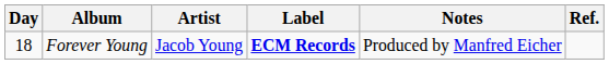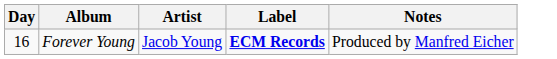- column: Ref.
Forever Young | Day: 18 -> 16
